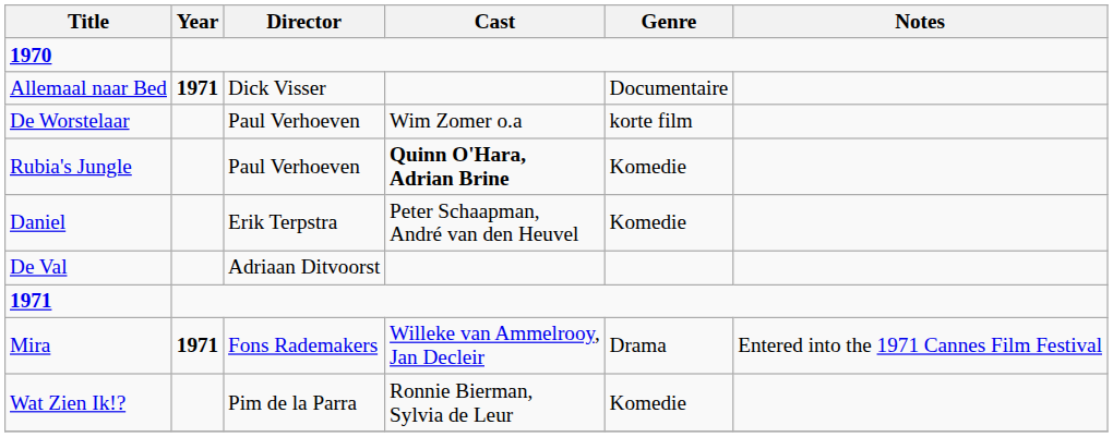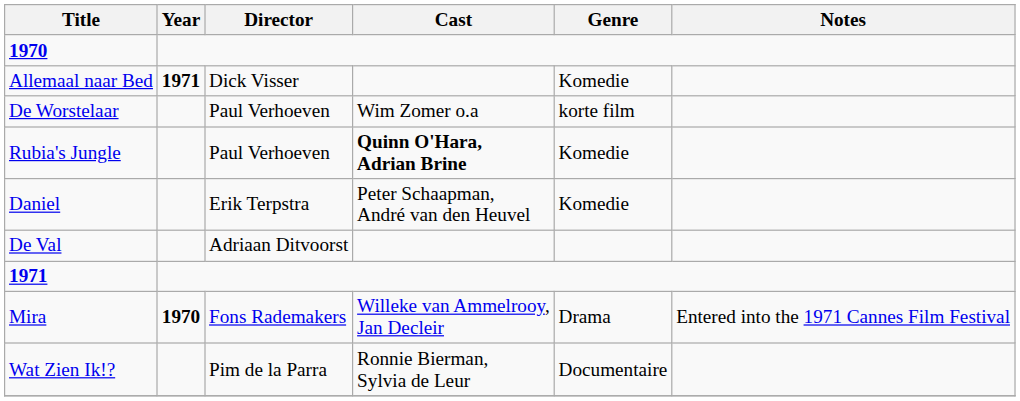Allemaal naar Bed | Genre: Documentaire -> Komedie
Mira | Year: 1971 -> 1970
Wat Zien Ik!? | Genre: Komedie -> Documentaire
